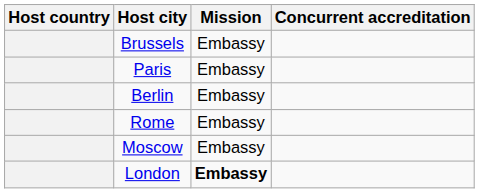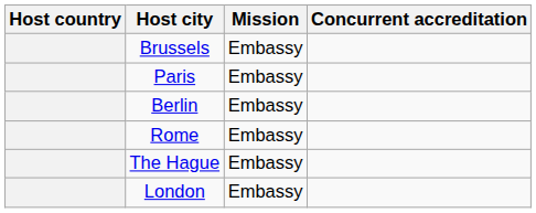+ row: The Hague | Embassy
- row: Moscow | Embassy
London | Mission: bold -> normal
